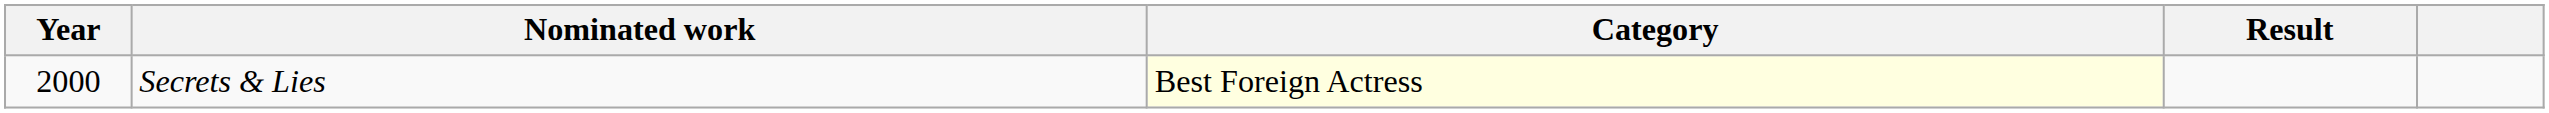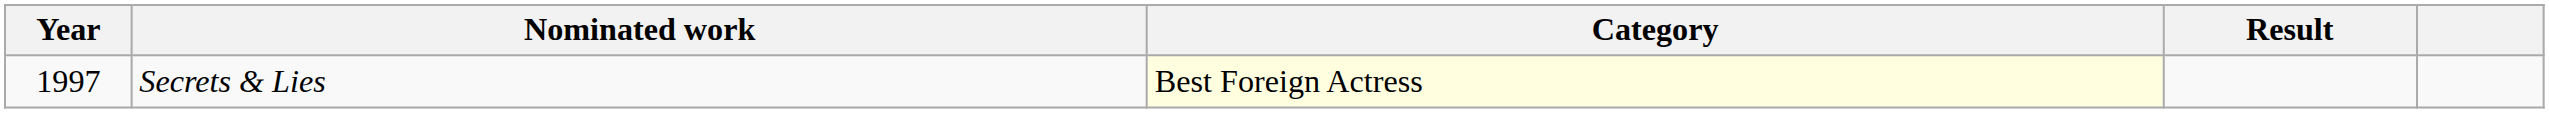Secrets & Lies | Year: 2000 -> 1997
